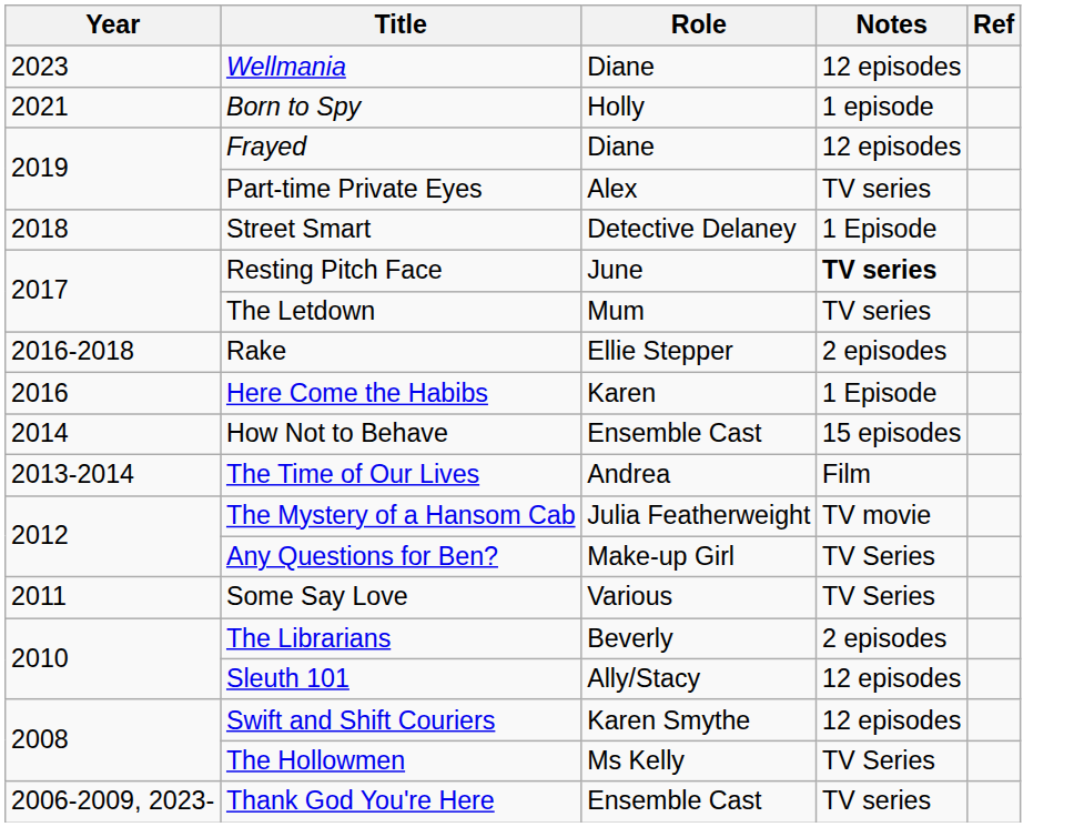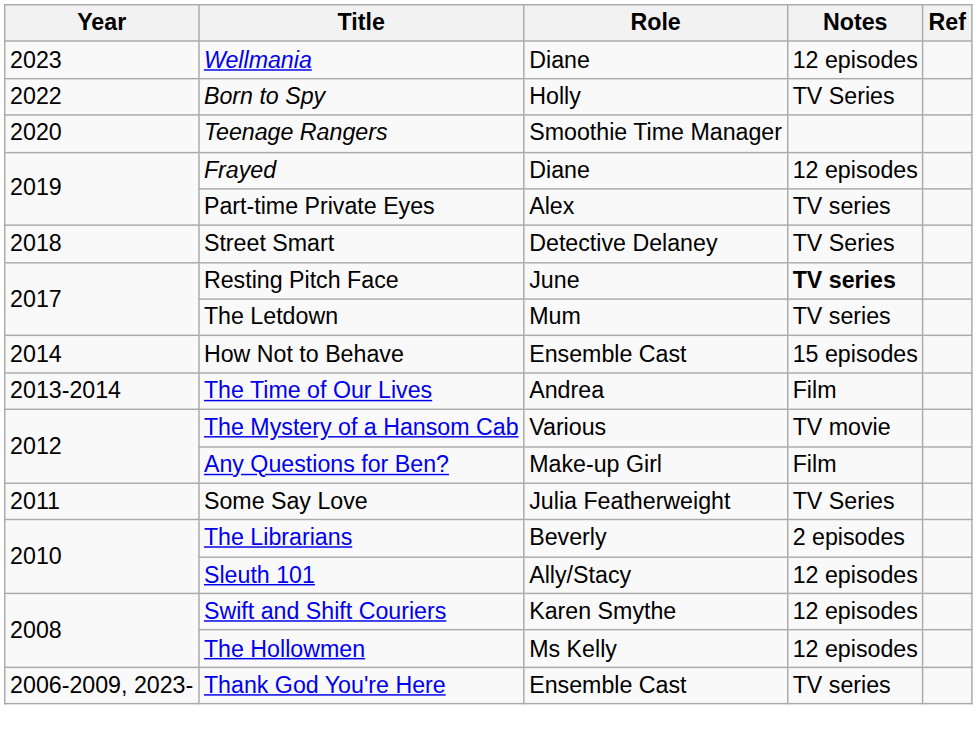Born to Spy | Year: 2021 -> 2022
Born to Spy | Notes: 1 episode -> TV Series
+ row: 2020 | Teenage Rangers | Smoothie Time Manager
Street Smart | Notes: 1 Episode -> TV Series
- row: 2016-2018 | Rake | Ellie Stepper | 2 episodes
- row: 2016 | Here Come the Habibs | Karen | 1 Episode
The Mystery of a Hansom Cab | Role: Julia Featherweight -> Various
Any Questions for Ben? | Notes: TV Series -> Film
Some Say Love | Role: Various -> Julia Featherweight
The Hollowmen | Notes: TV Series -> 12 episodes
